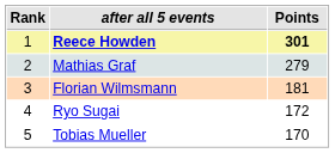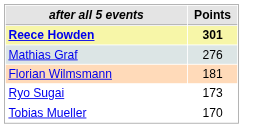- column: Rank | 1 | 2 | 3 | 4 | 5
Mathias Graf | Points: 279 -> 276
Ryo Sugai | Points: 172 -> 173
